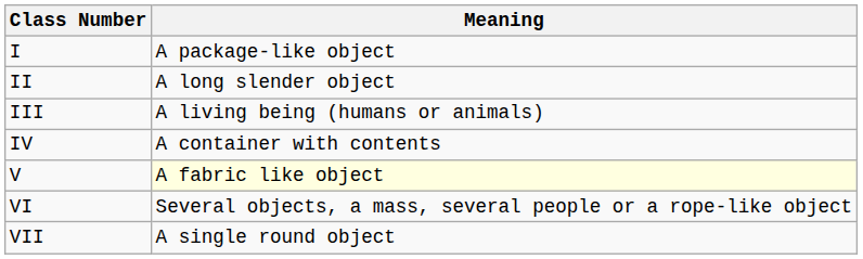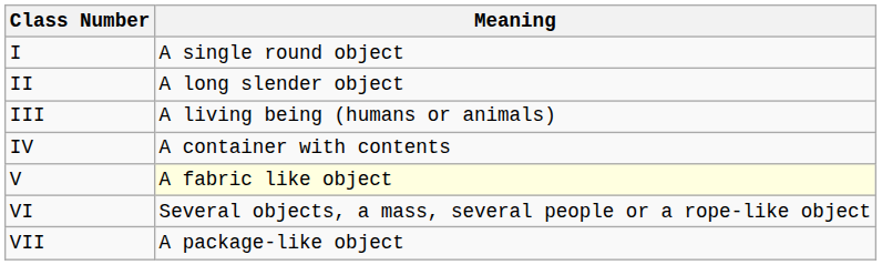I | Meaning: A package-like object -> A single round object
VII | Meaning: A single round object -> A package-like object
